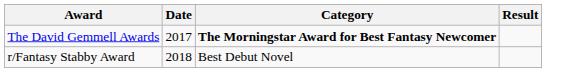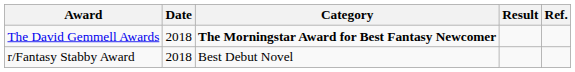+ column: Ref.
The David Gemmell Awards | Date: 2017 -> 2018
